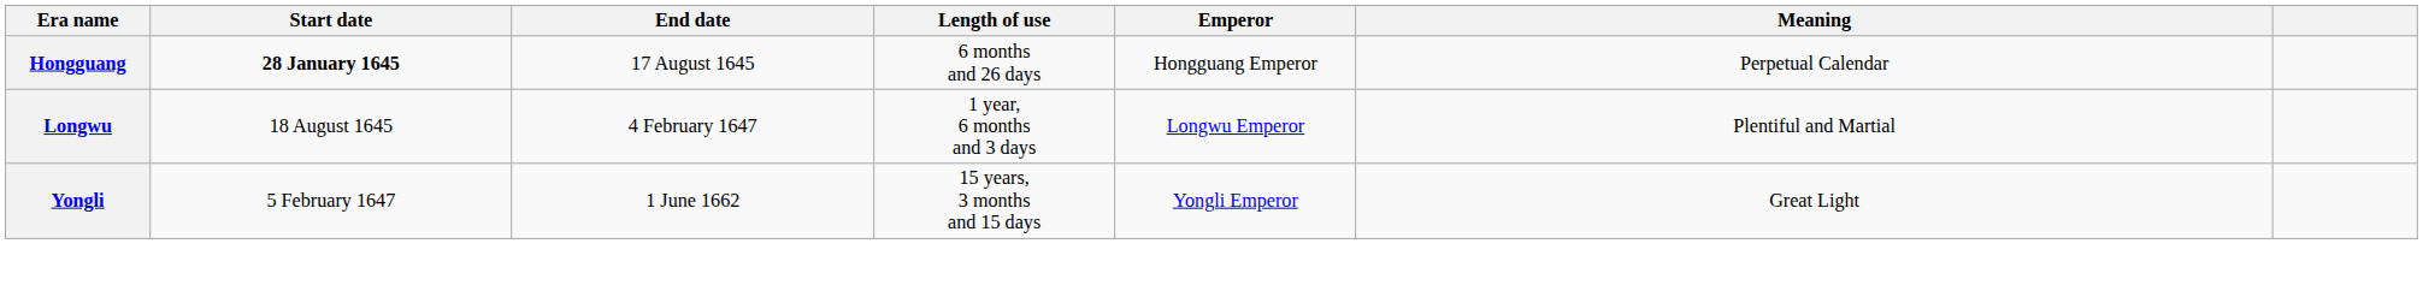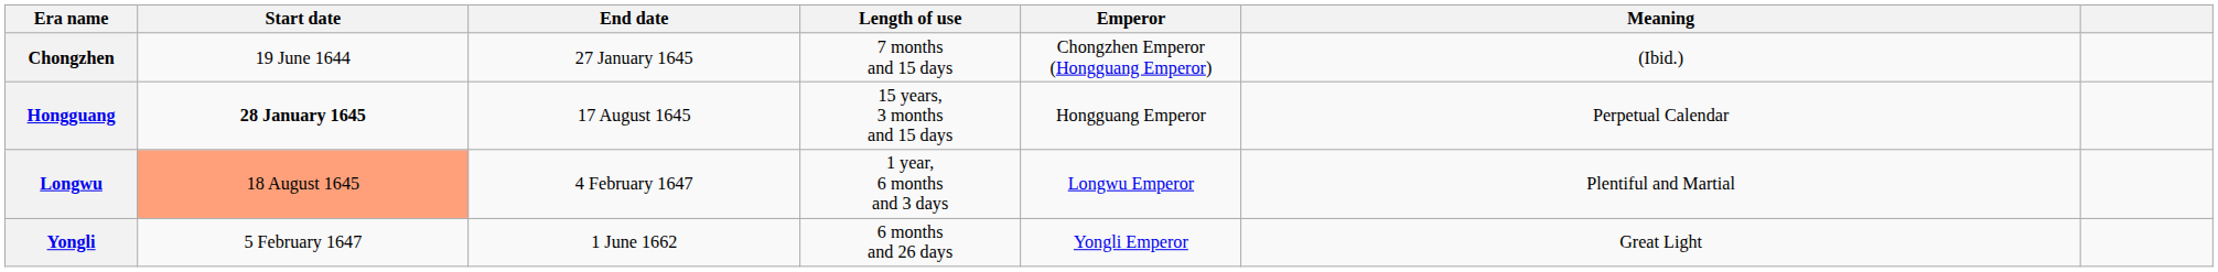+ row: Chongzhen | 19 June 1644 | 27 January 1645 | 7 months and 15 days | Chongzhen Emperor (Hongguang Emperor) | (Ibid.)
Hongguang | Length of use: 6 months and 26 days -> 15 years, 3 months and 15 days
Longwu | Start date: no background -> lightsalmon background
Yongli | Length of use: 15 years, 3 months and 15 days -> 6 months and 26 days
